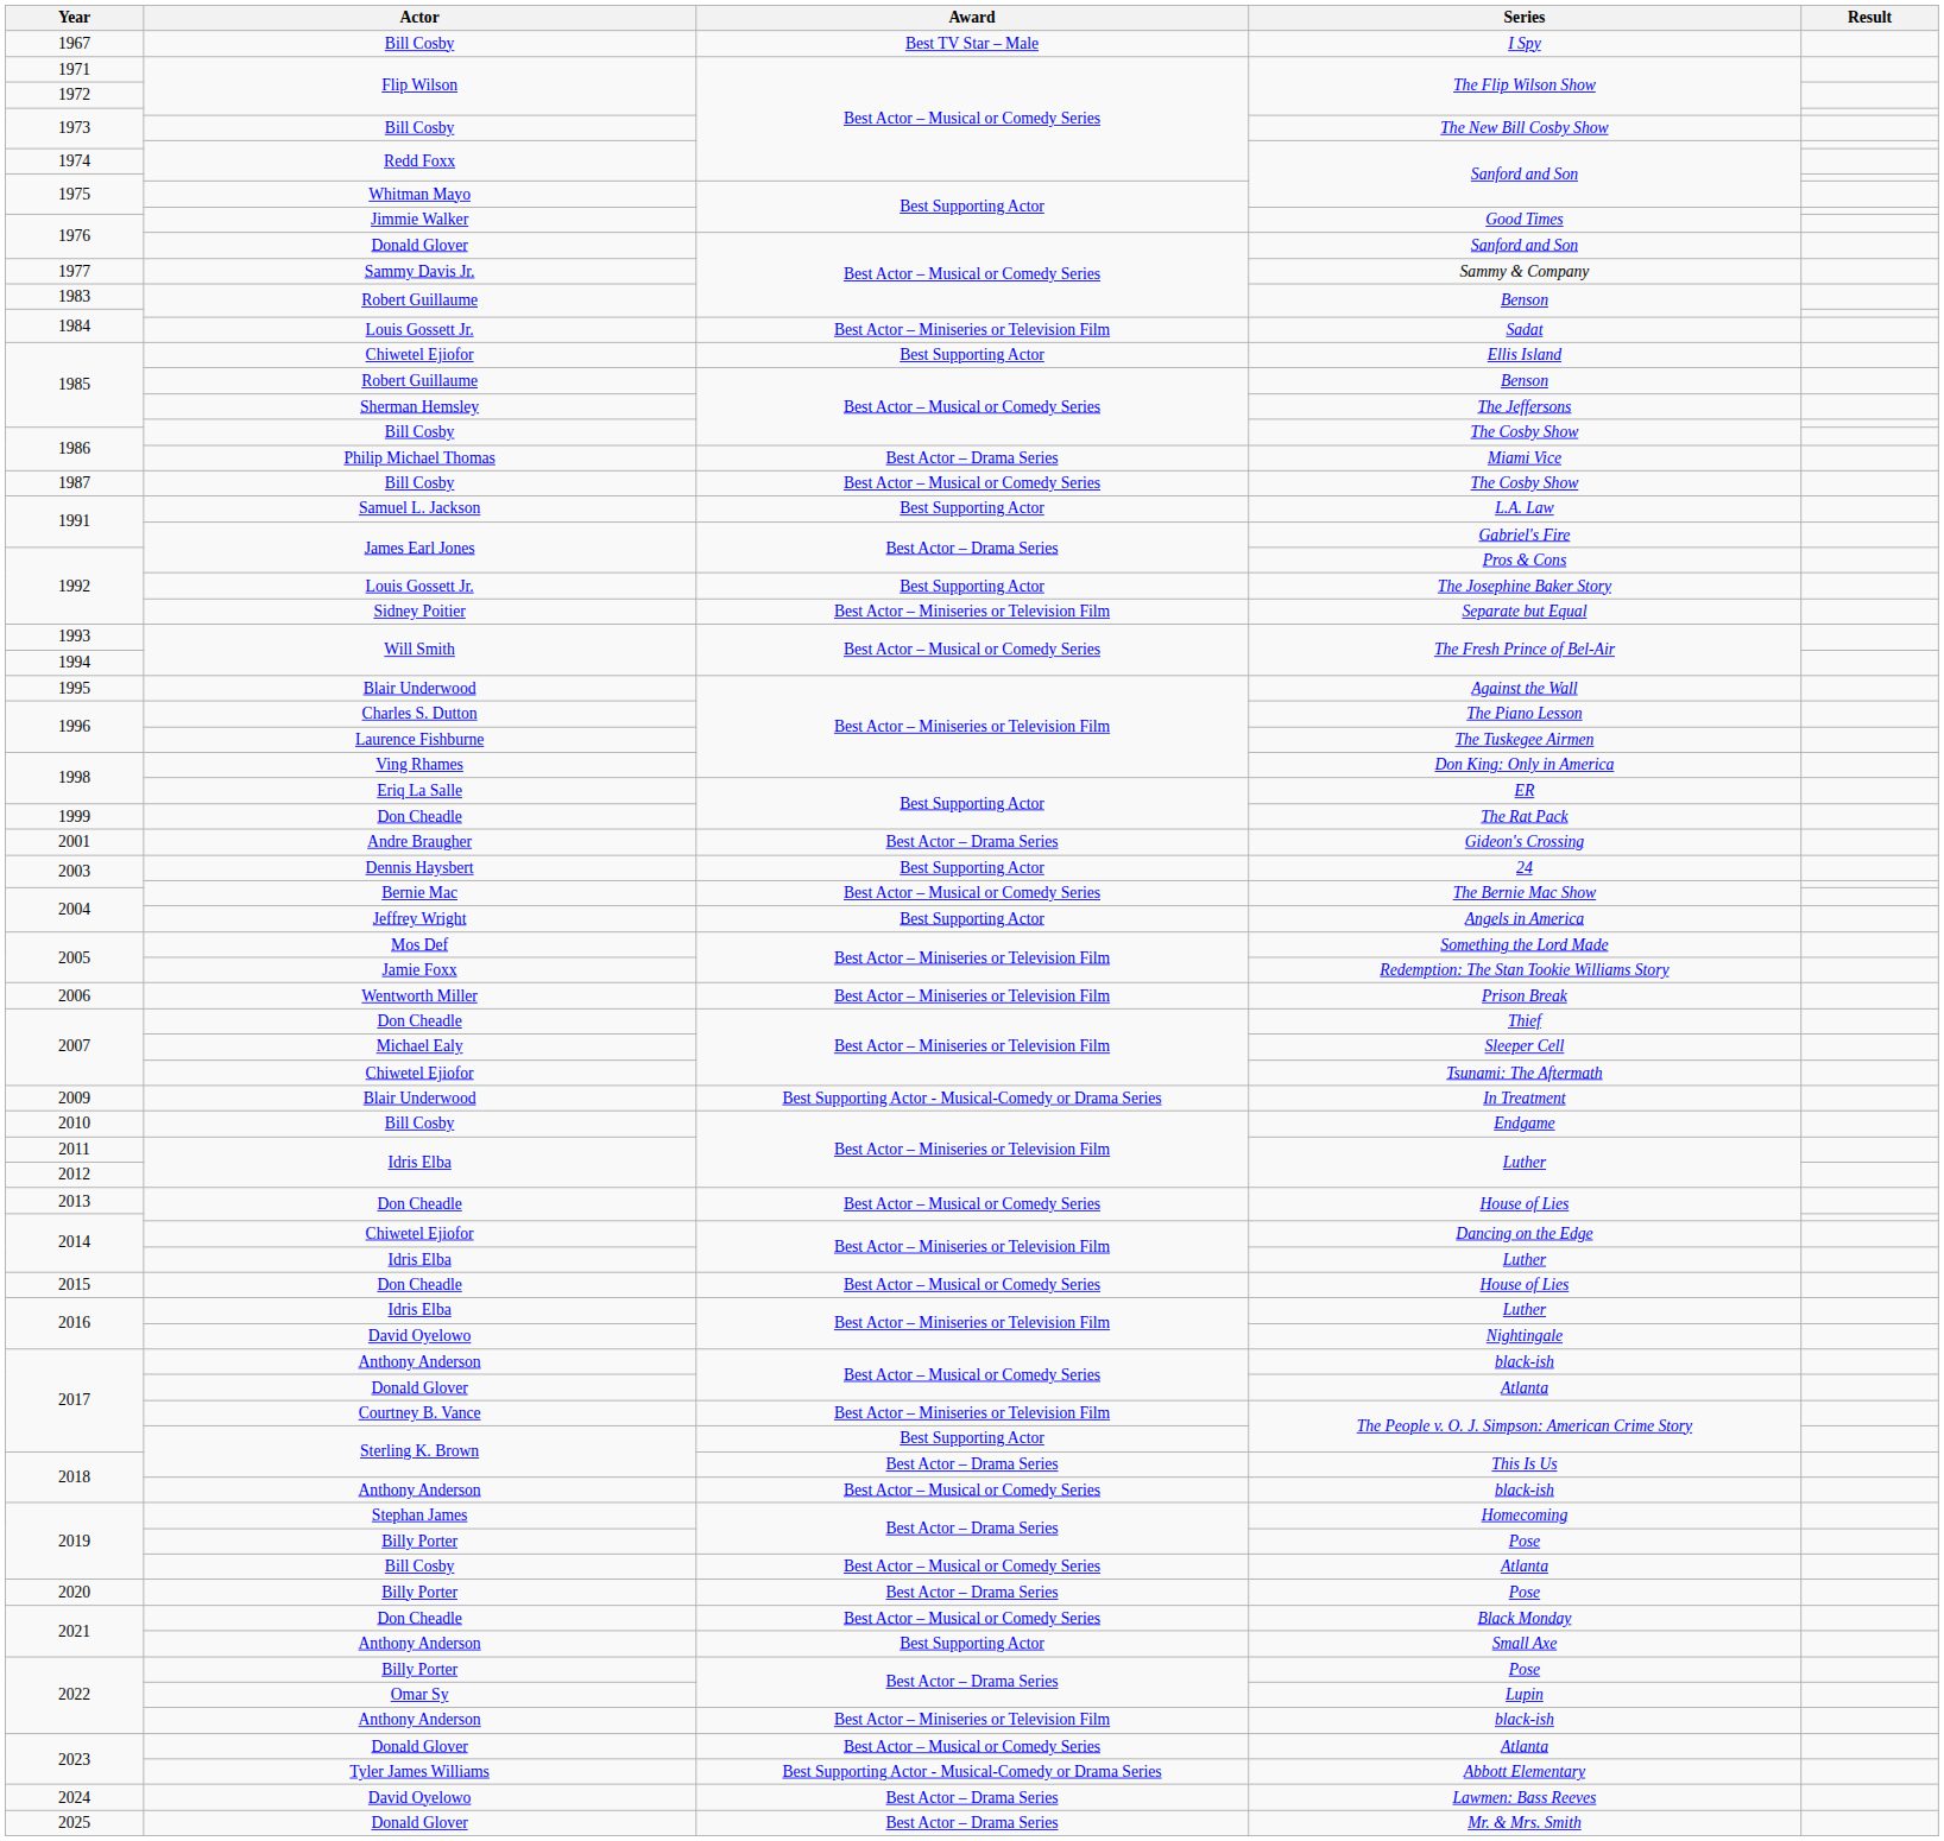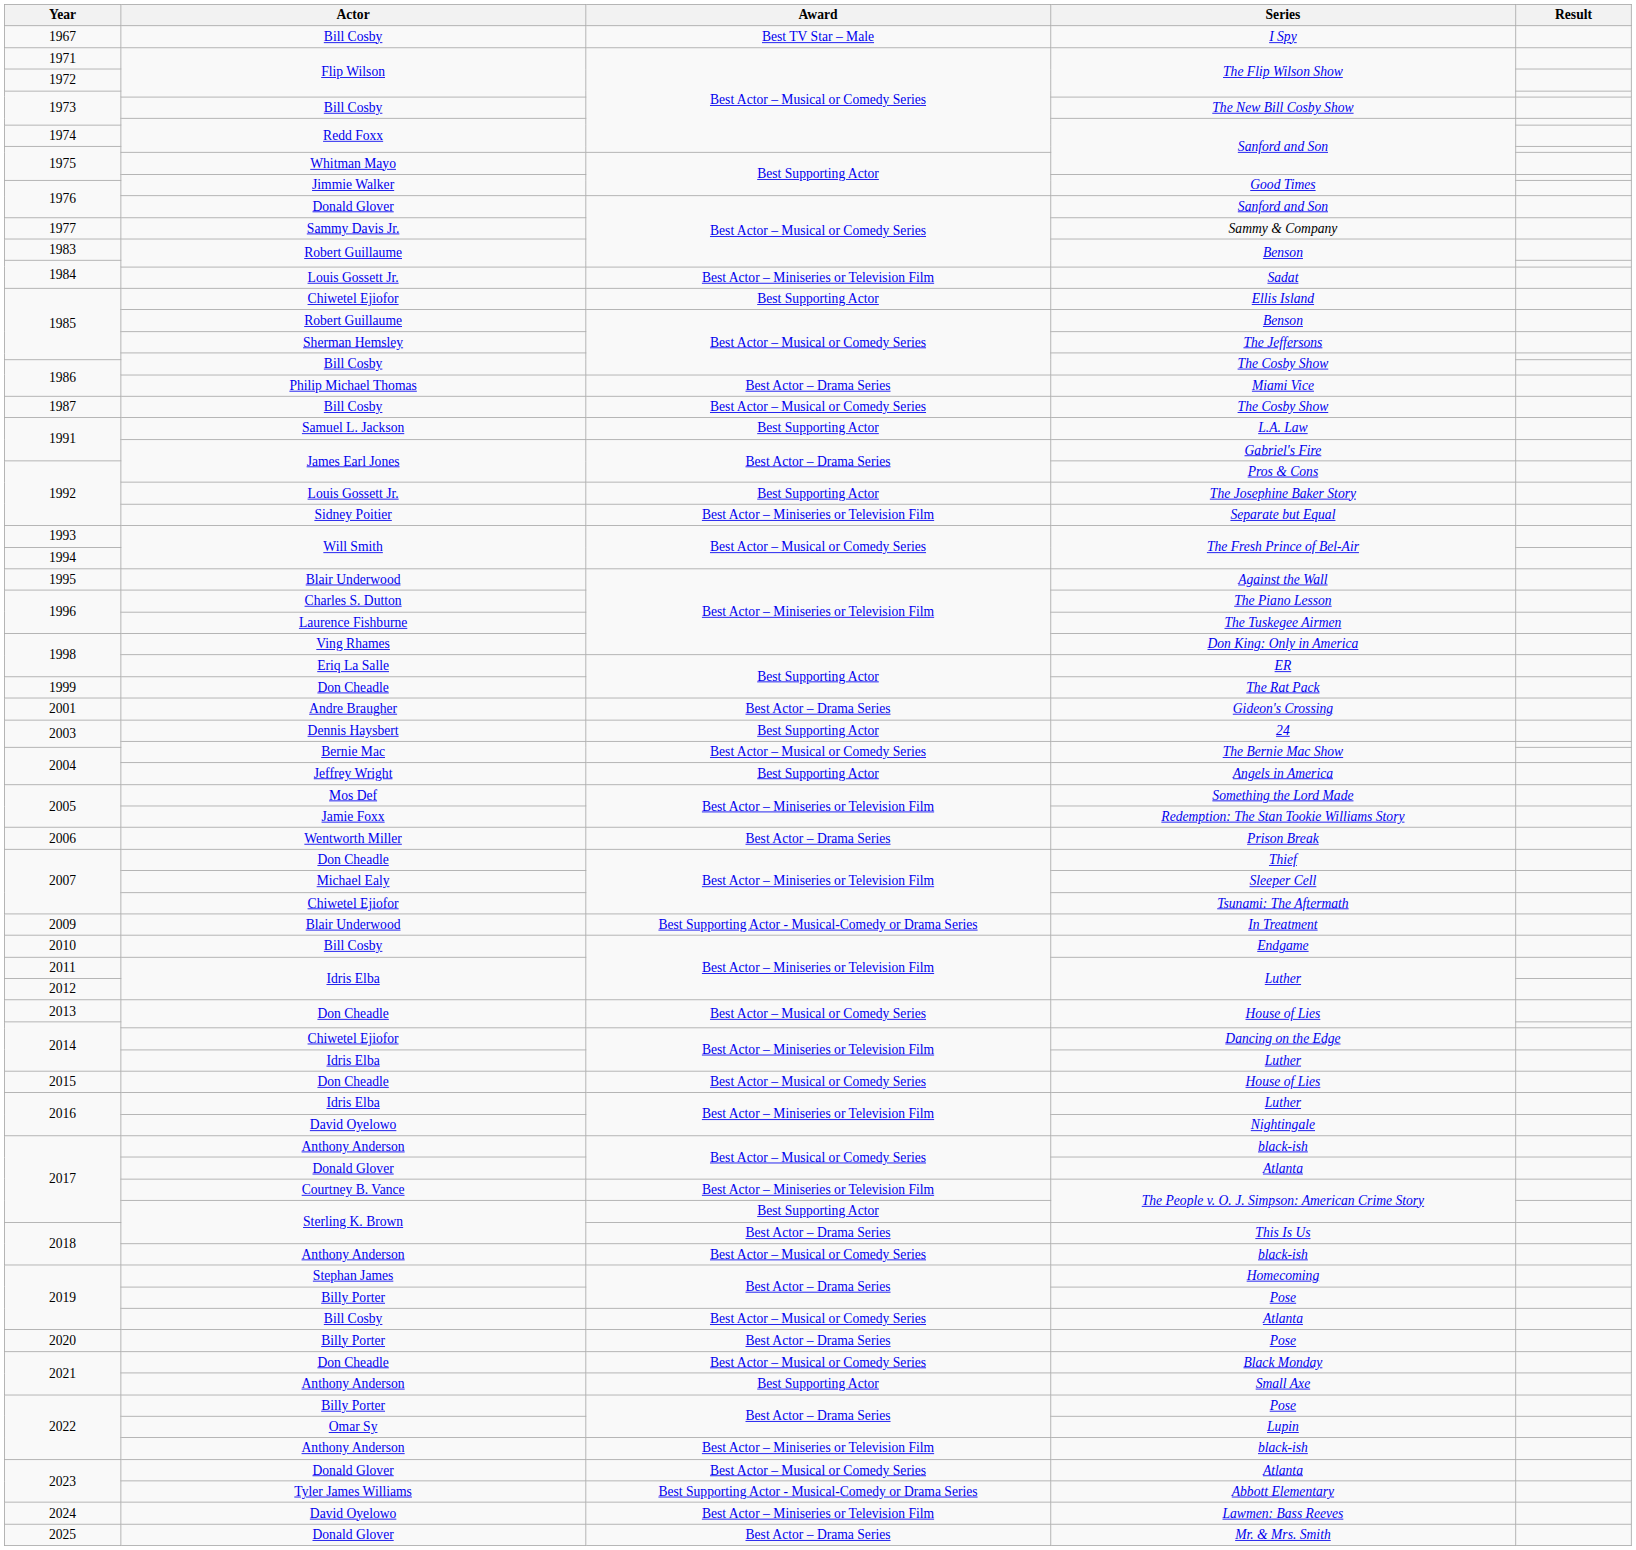Prison Break | Award: Best Actor – Miniseries or Television Film -> Best Actor – Drama Series
Lawmen: Bass Reeves | Award: Best Actor – Drama Series -> Best Actor – Miniseries or Television Film
